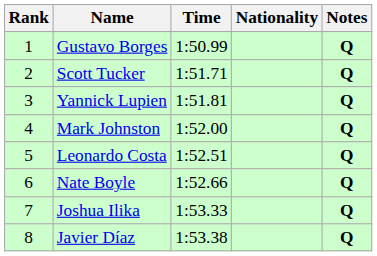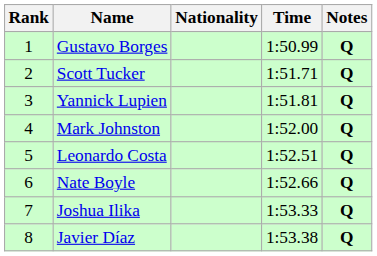columns swapped: Nationality <-> Time
